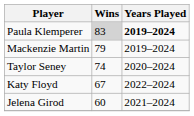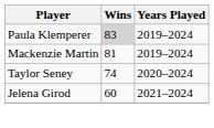Paula Klemperer | Years Played: bold -> normal
Mackenzie Martin | Wins: 79 -> 81
- row: Katy Floyd | 67 | 2022–2024
